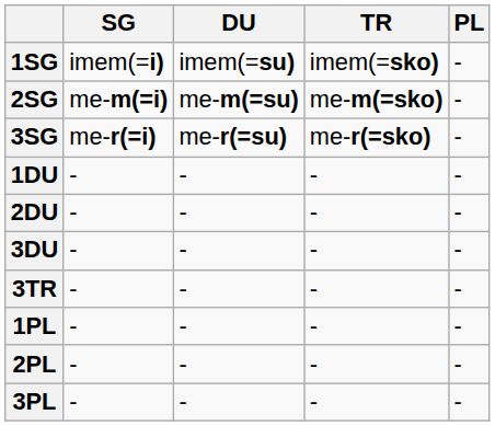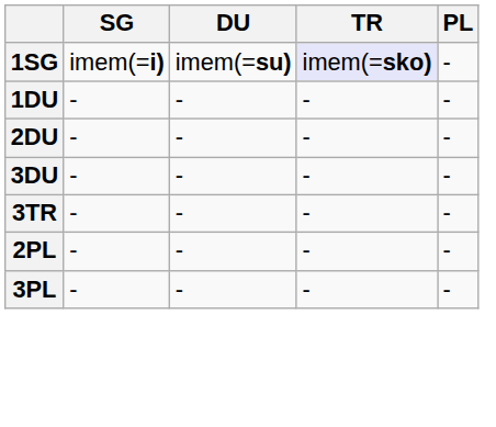1SG | TR: no background -> lavender background
- row: 2SG | me-m(=i) | me-m(=su) | me-m(=sko) | -
- row: 3SG | me-r(=i) | me-r(=su) | me-r(=sko) | -
- row: 1PL | - | - | - | -
